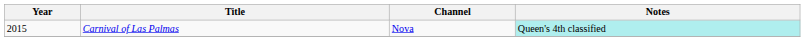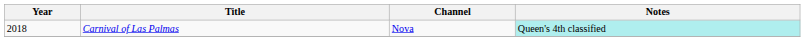Carnival of Las Palmas | Year: 2015 -> 2018
